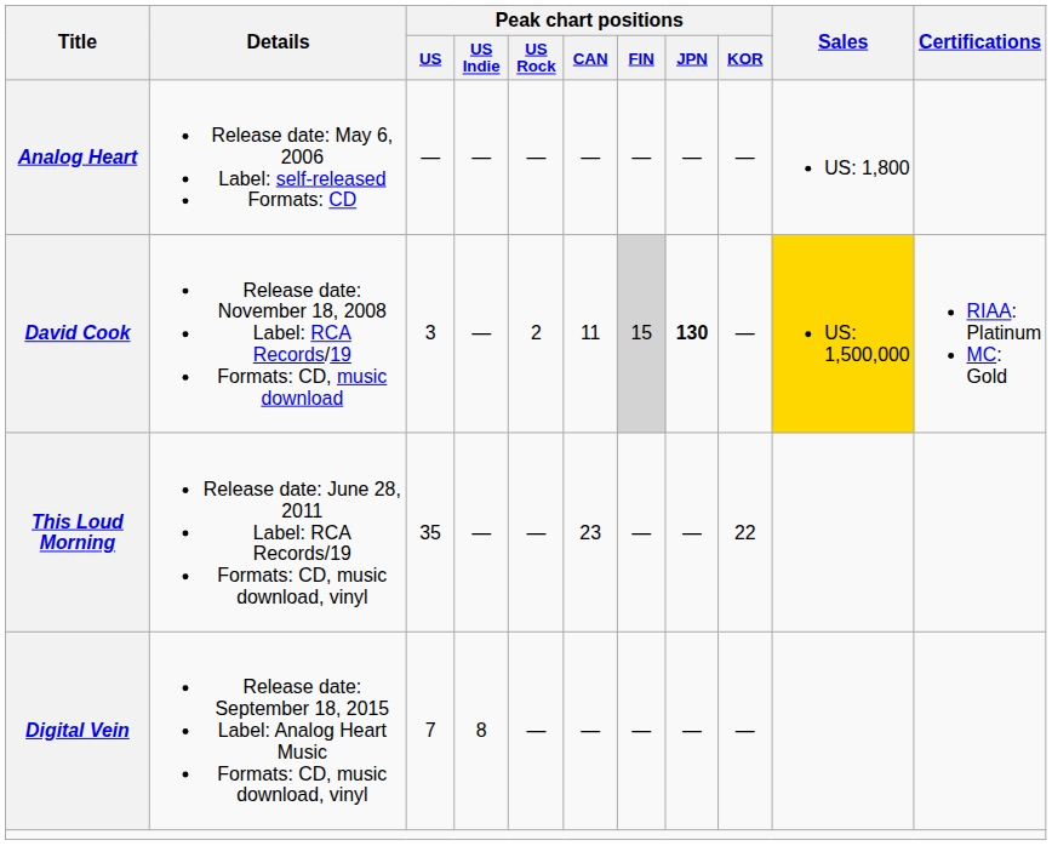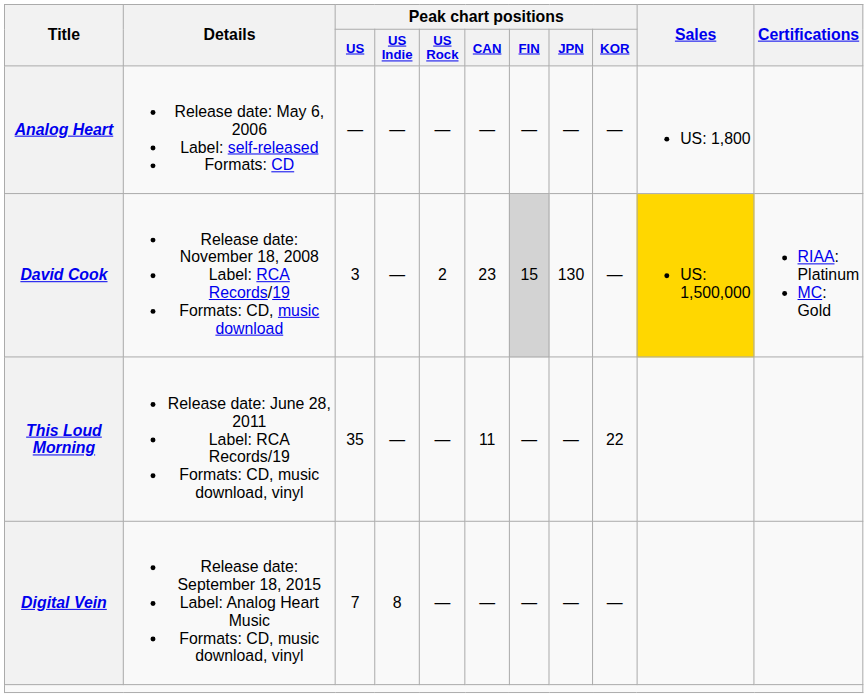David Cook | Peak chart positions / CAN: 11 -> 23
David Cook | Peak chart positions / JPN: bold -> normal
This Loud Morning | Peak chart positions / CAN: 23 -> 11
